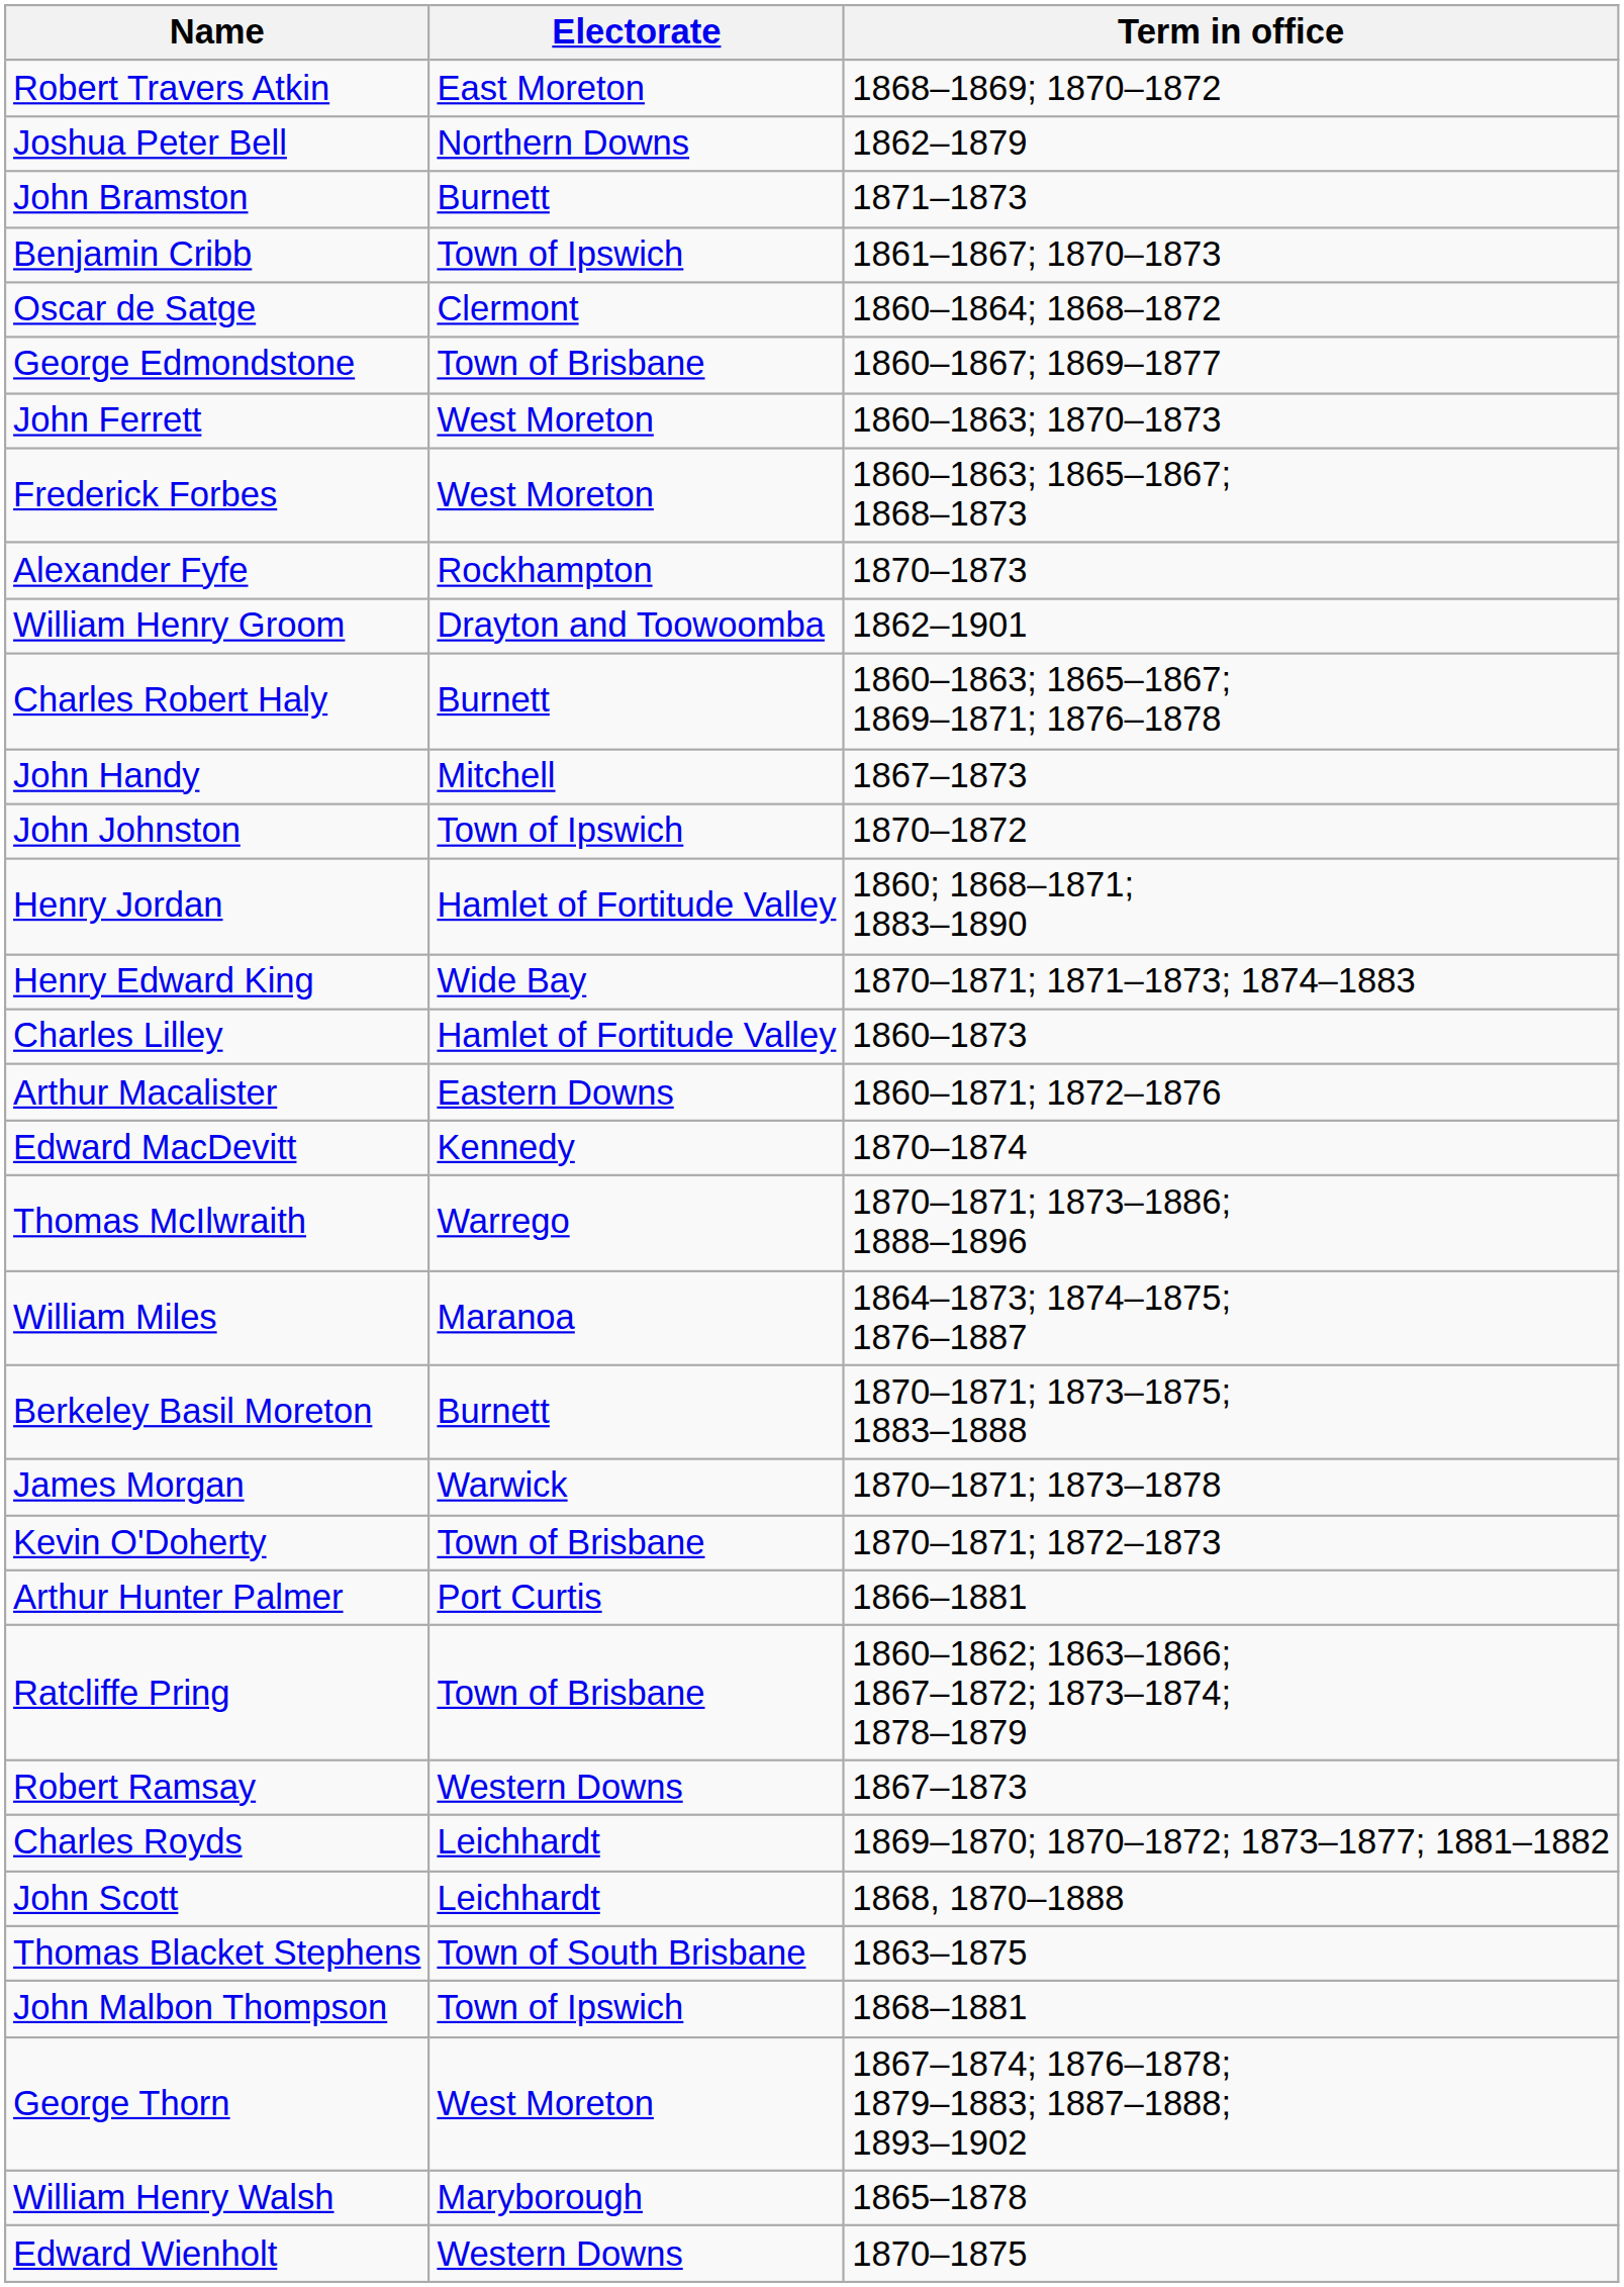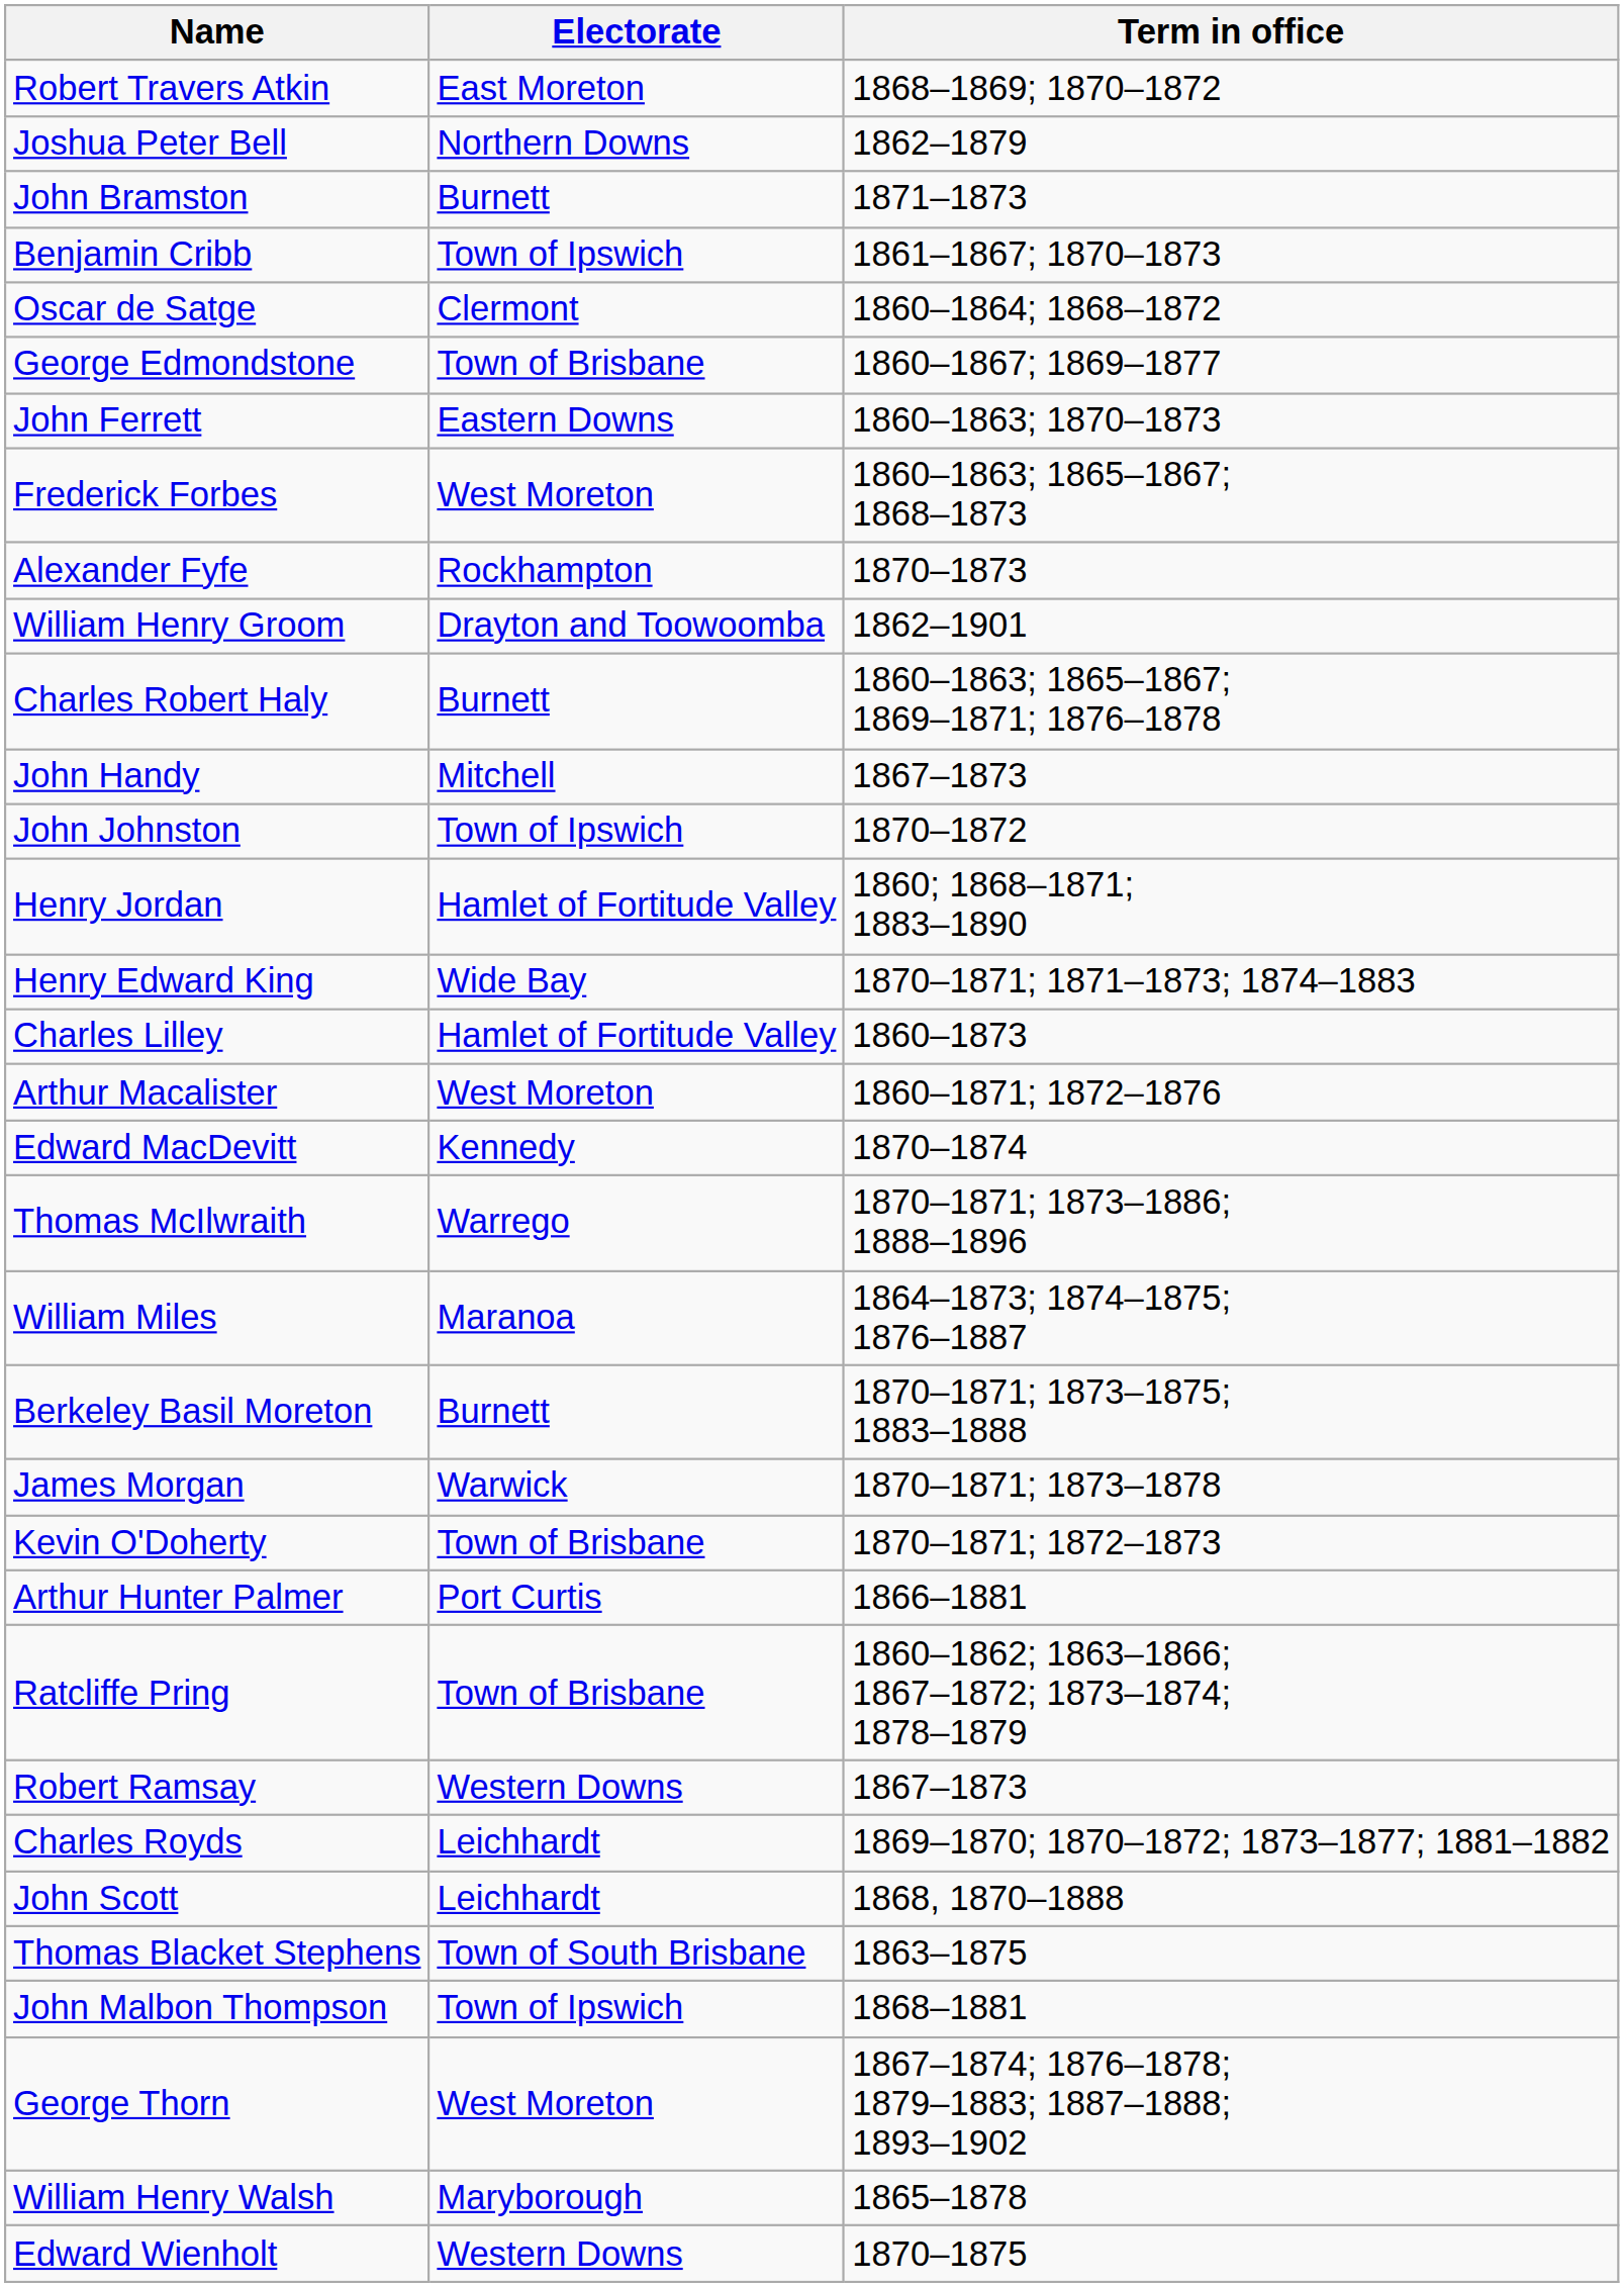John Ferrett | Electorate: West Moreton -> Eastern Downs
Arthur Macalister | Electorate: Eastern Downs -> West Moreton
